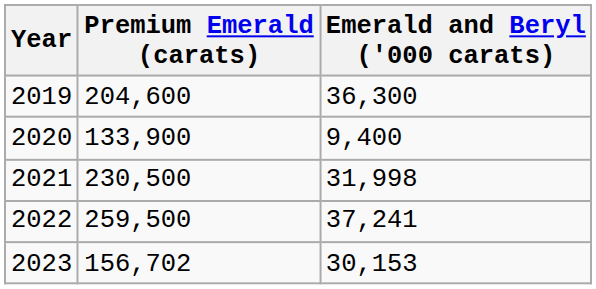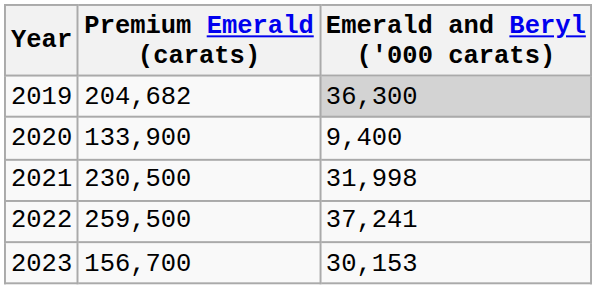2019 | Premium Emerald (carats): 204,600 -> 204,682
2019 | Emerald and Beryl ('000 carats): no background -> lightgrey background
2023 | Premium Emerald (carats): 156,702 -> 156,700
